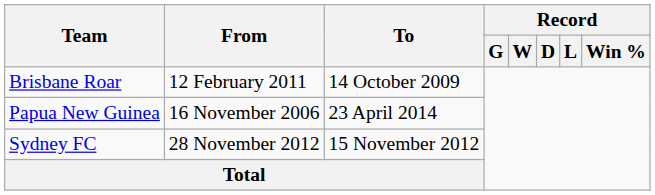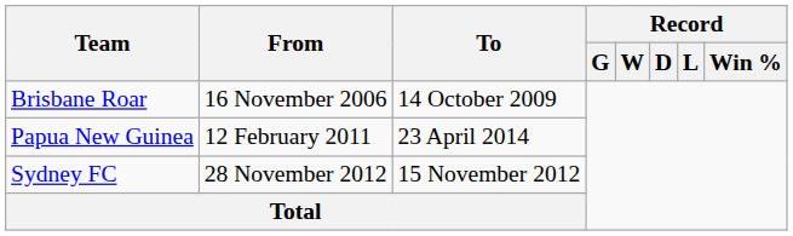Brisbane Roar | From: 12 February 2011 -> 16 November 2006
Papua New Guinea | From: 16 November 2006 -> 12 February 2011
